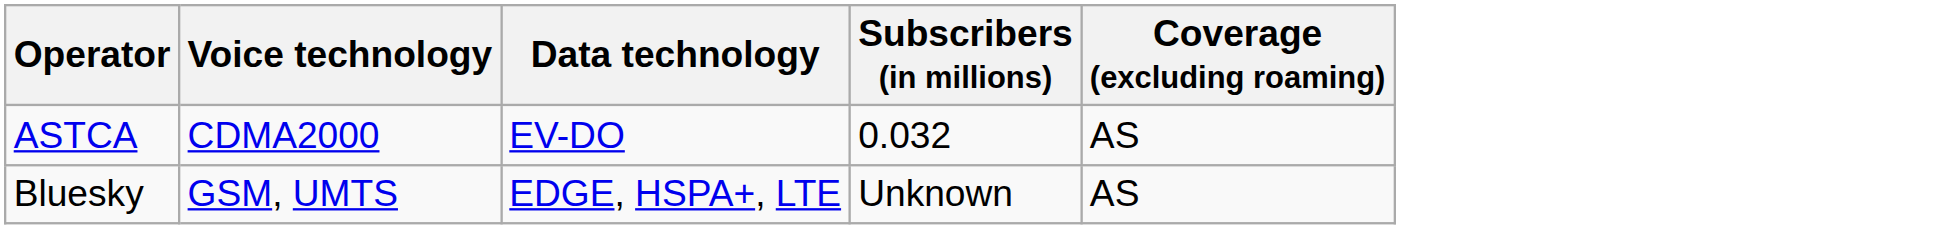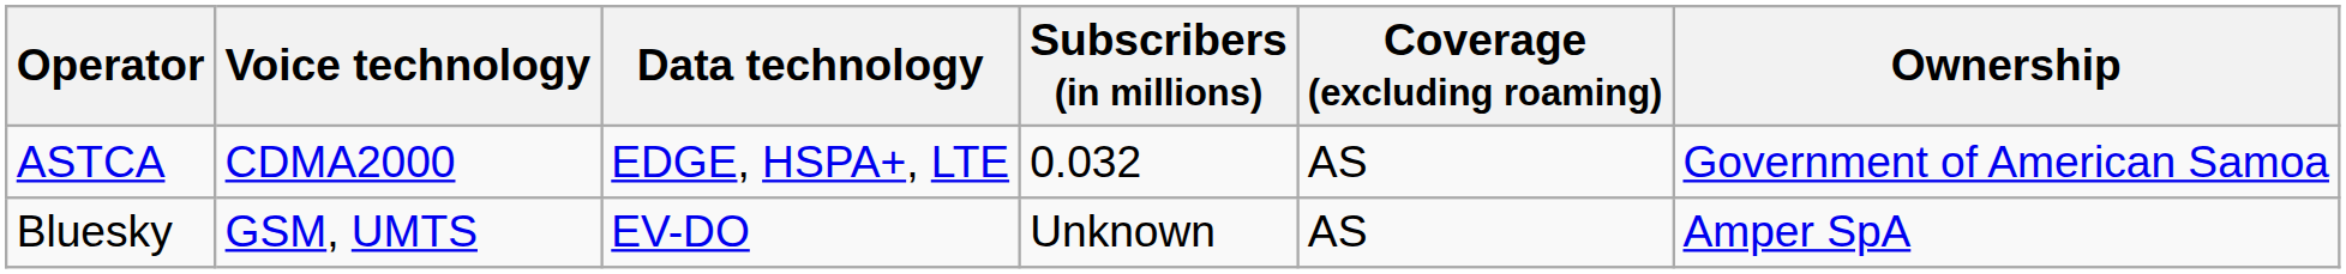+ column: Ownership | Government of American Samoa | Amper SpA
ASTCA | Data technology: EV-DO -> EDGE, HSPA+, LTE
Bluesky | Data technology: EDGE, HSPA+, LTE -> EV-DO
